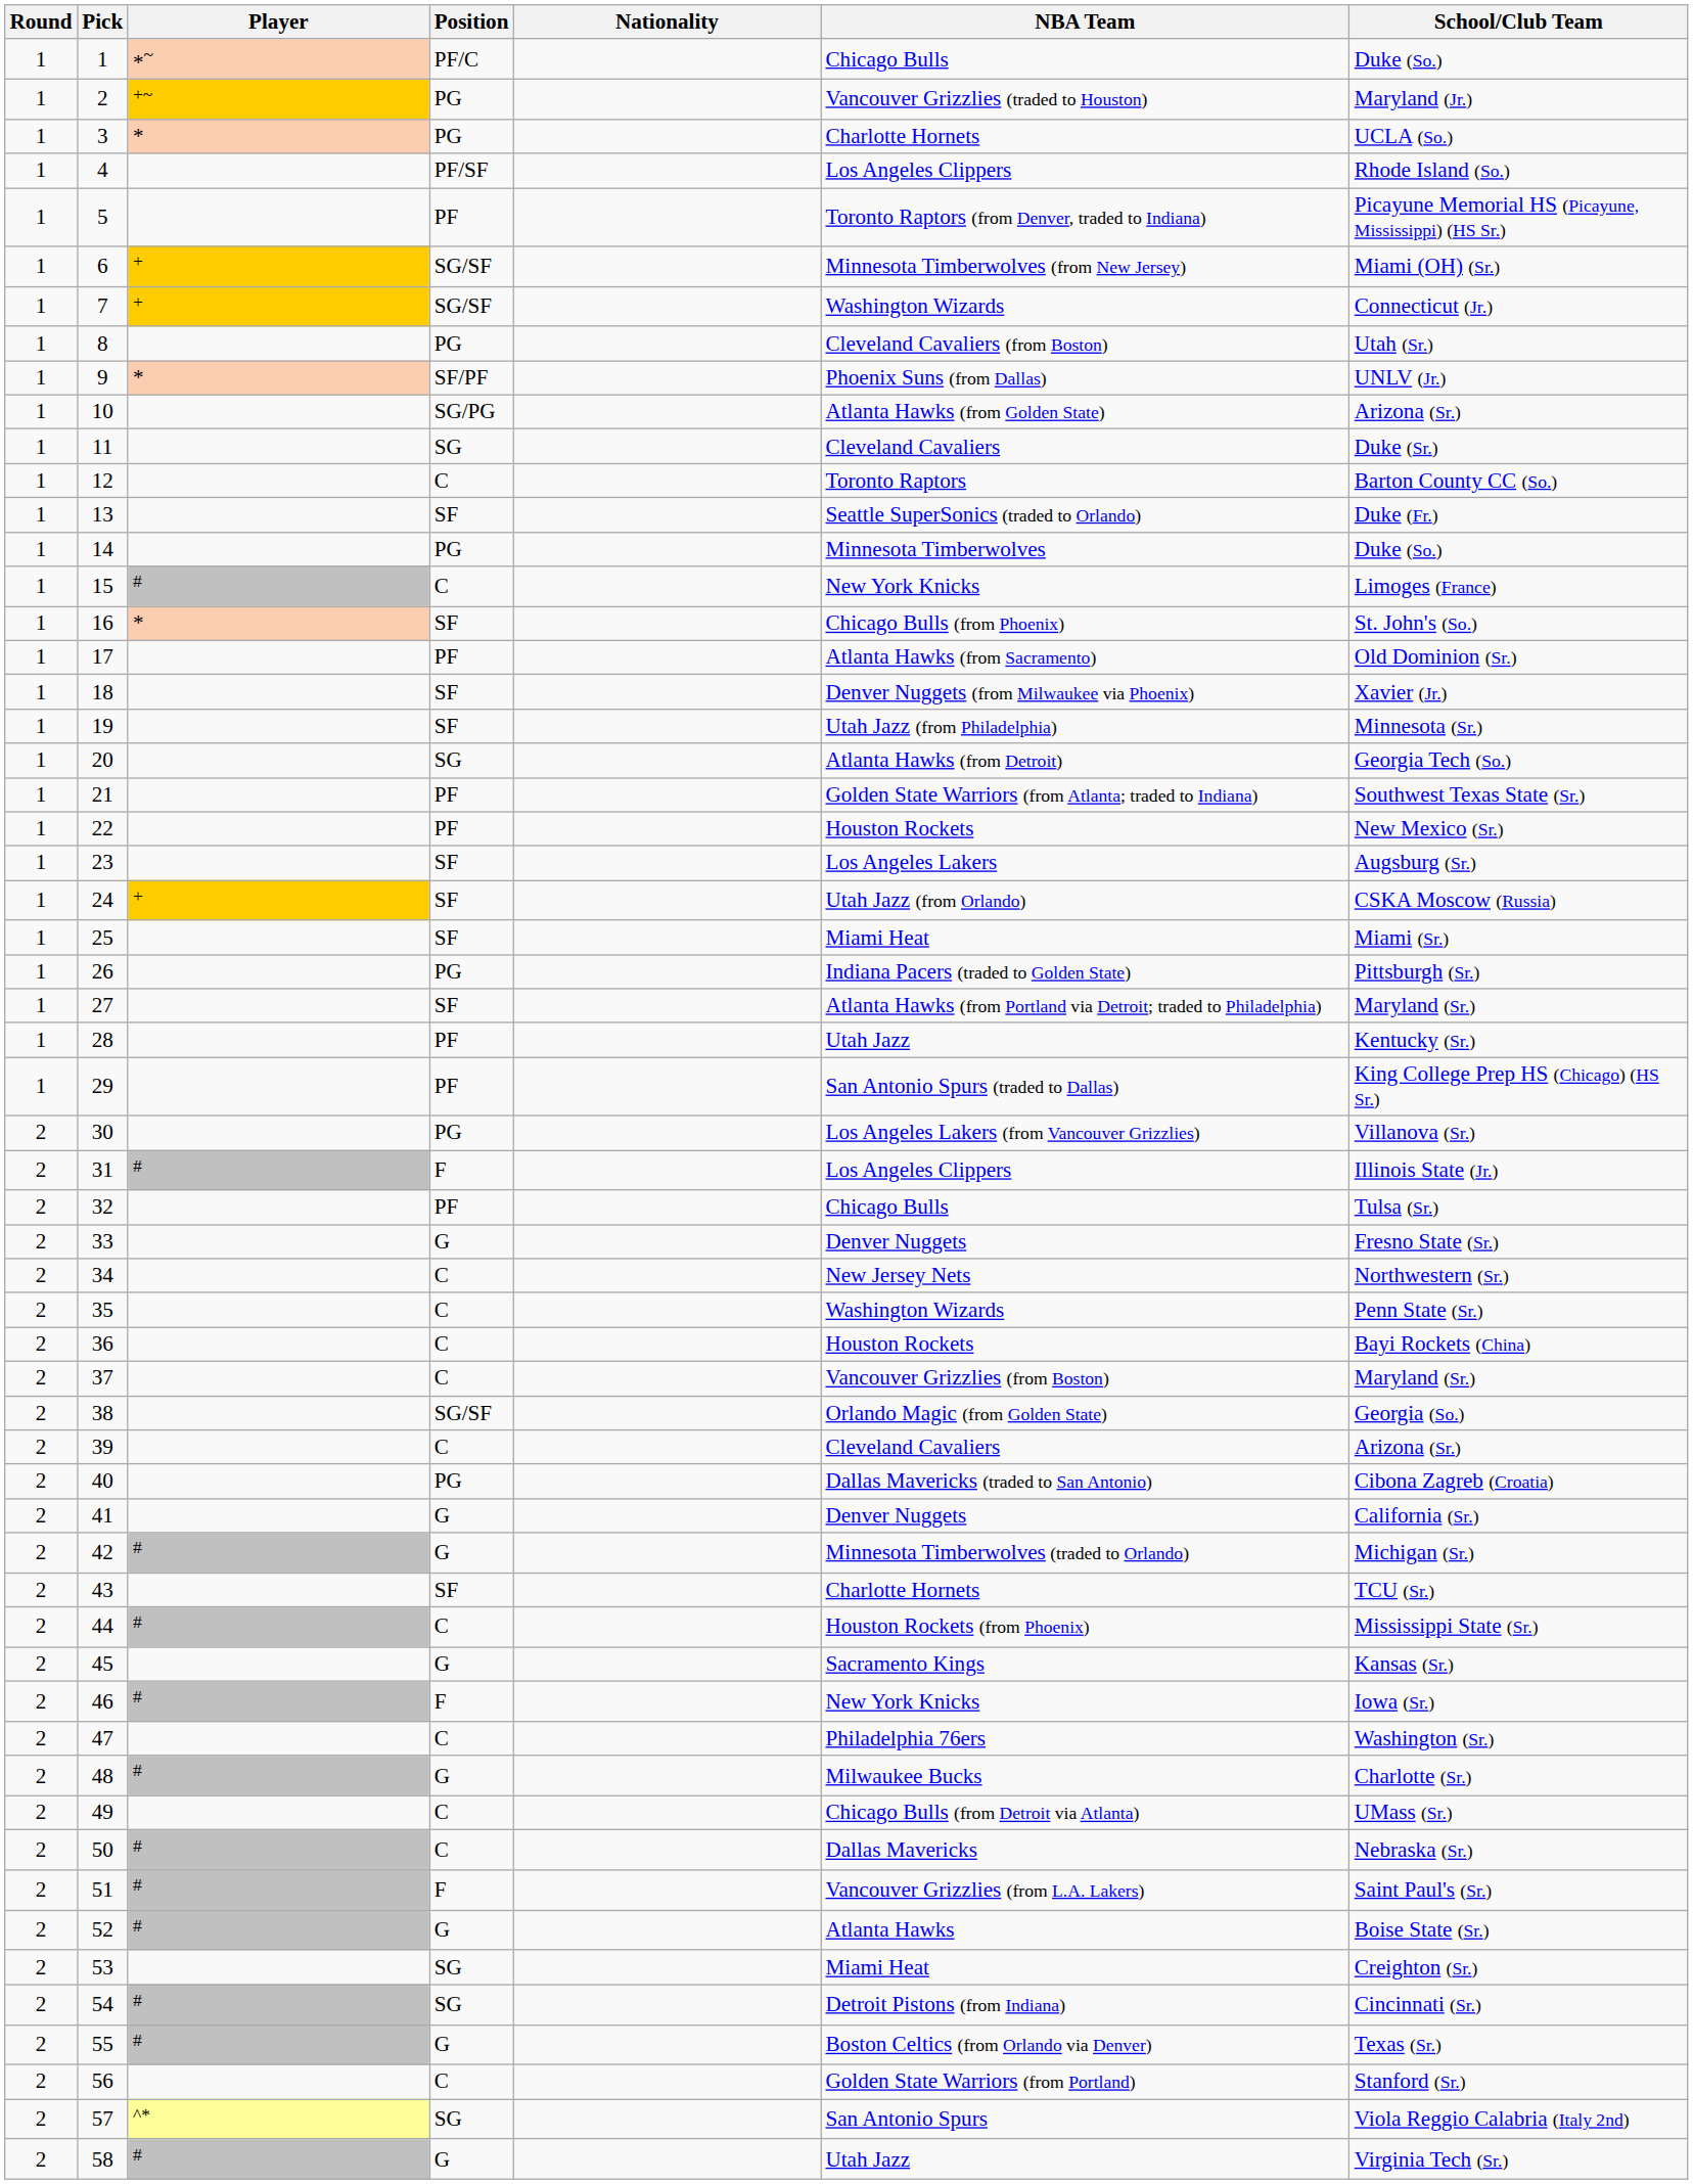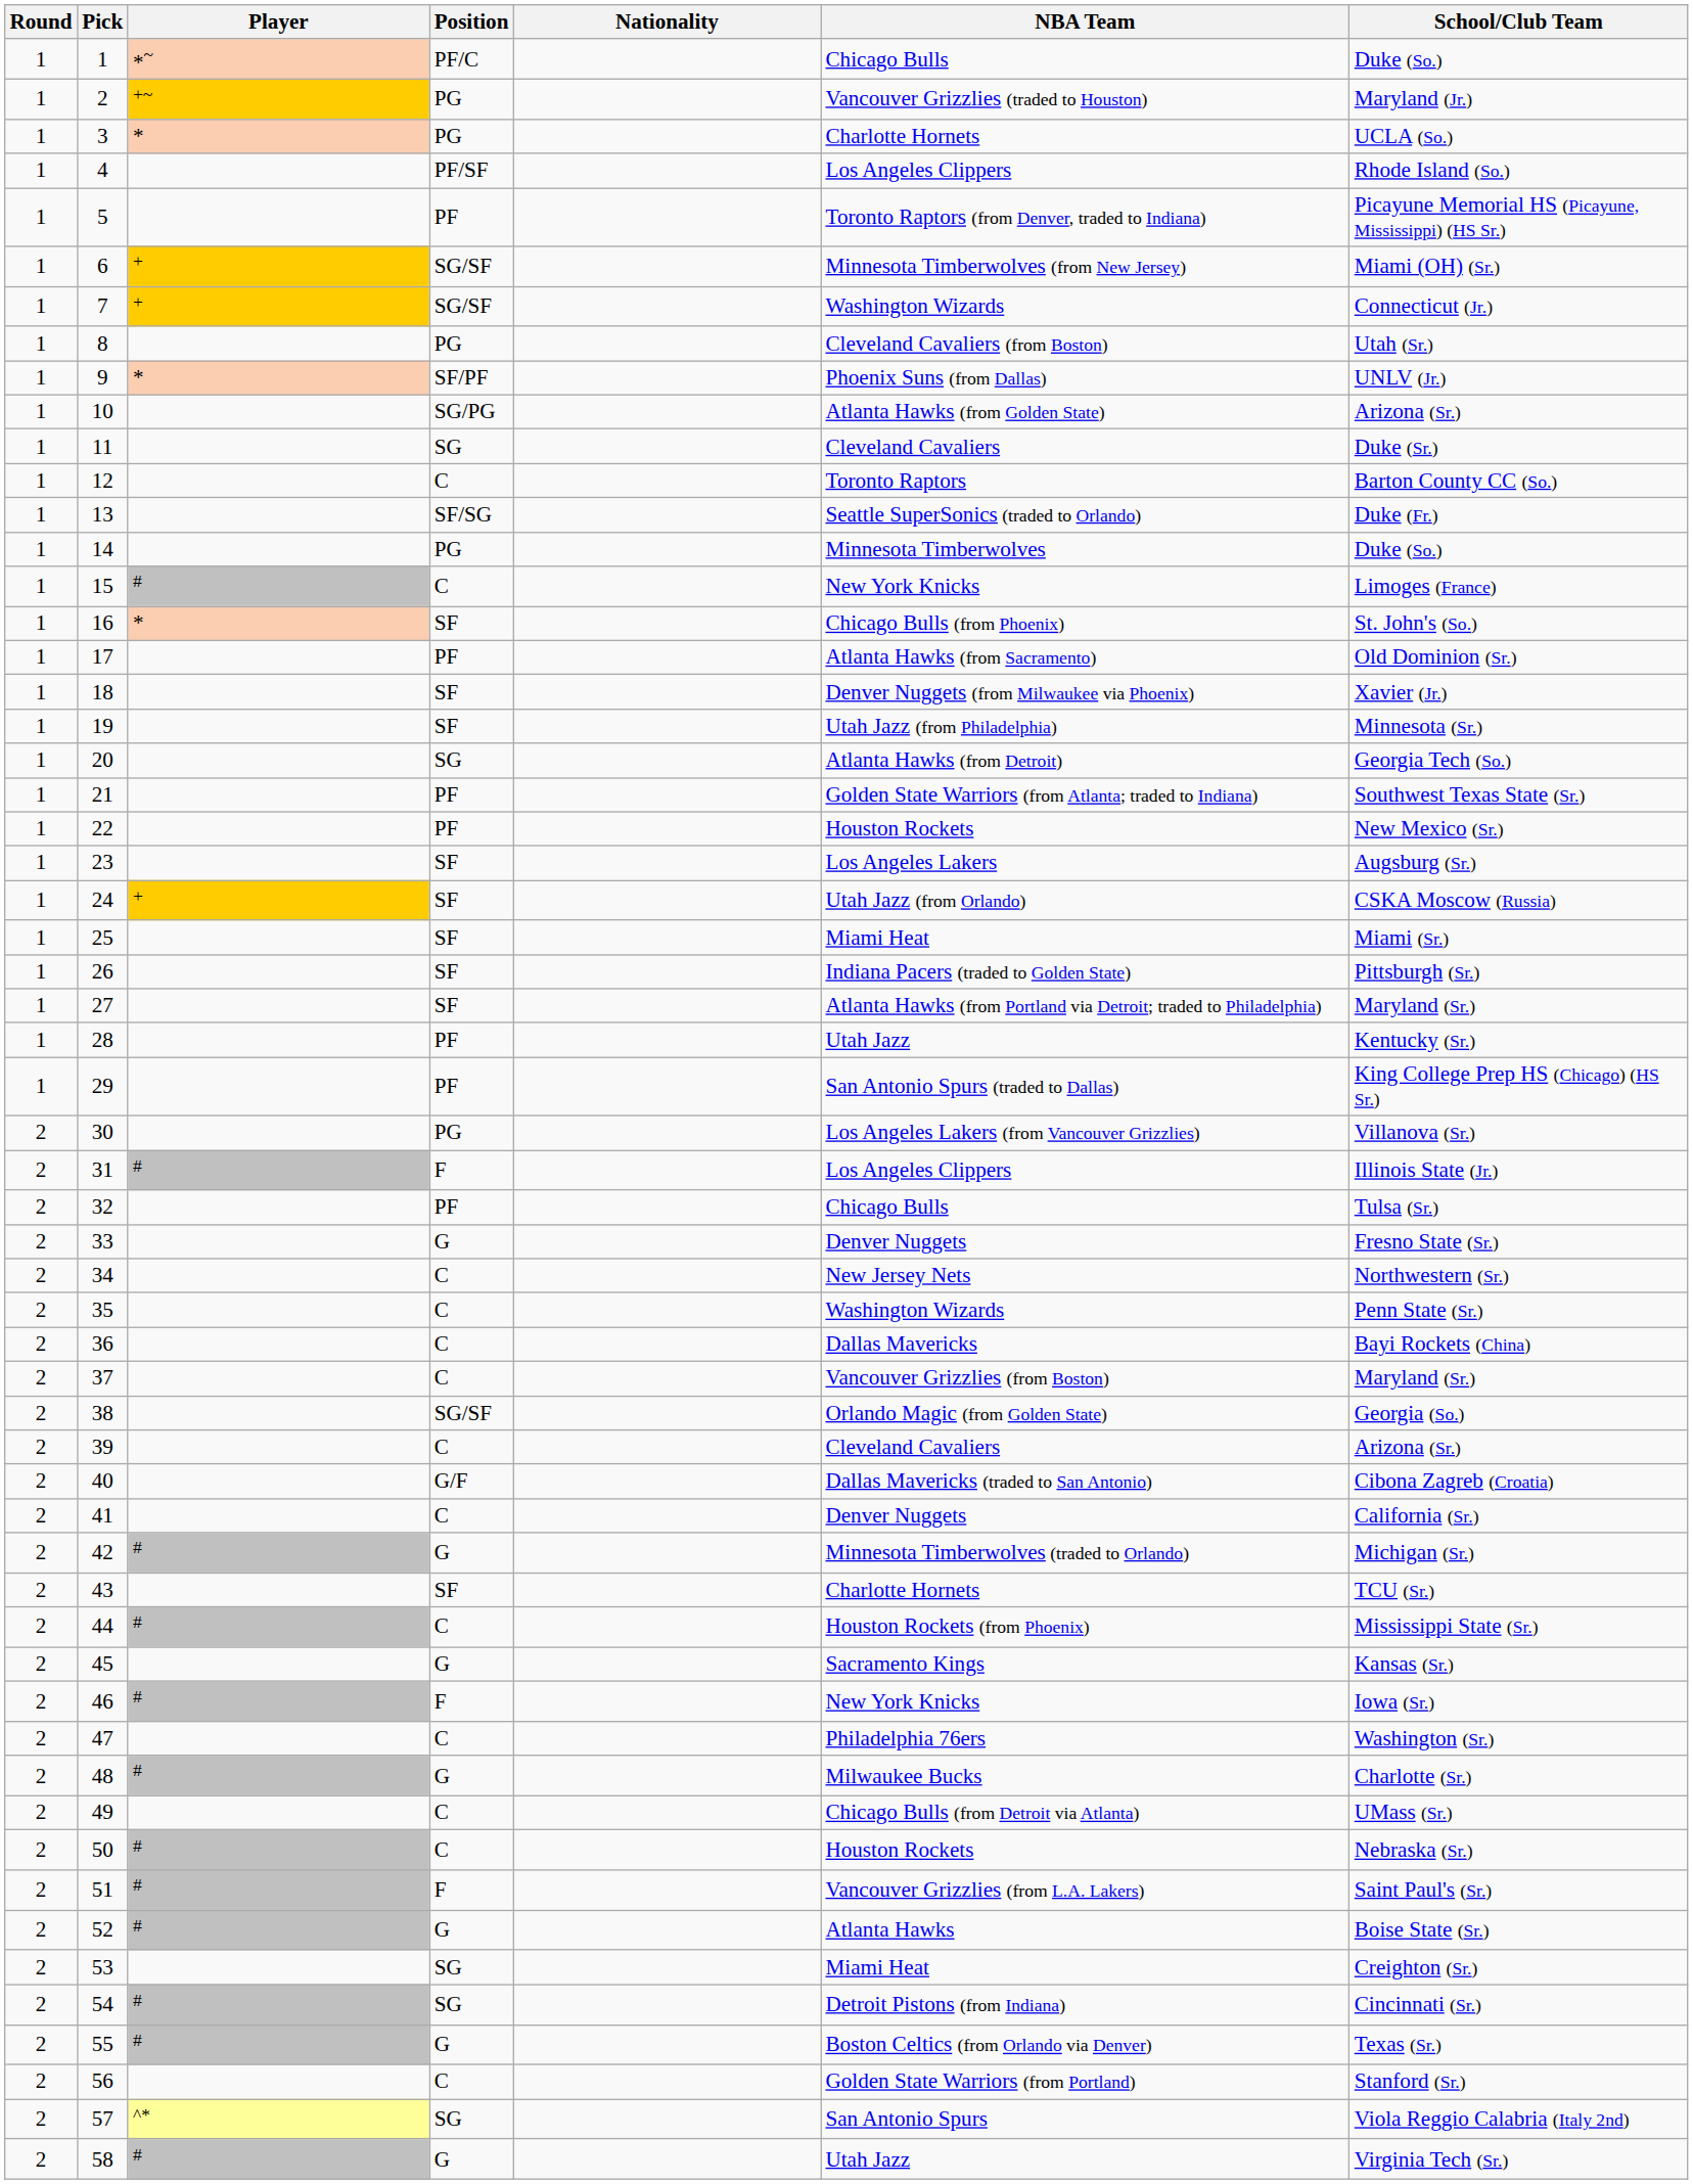13 | Position: SF -> SF/SG
26 | Position: PG -> SF
36 | NBA Team: Houston Rockets -> Dallas Mavericks
40 | Position: PG -> G/F
41 | Position: G -> C
50 | NBA Team: Dallas Mavericks -> Houston Rockets
